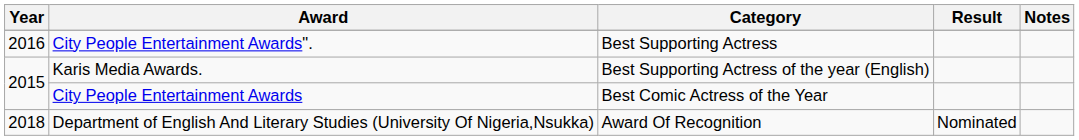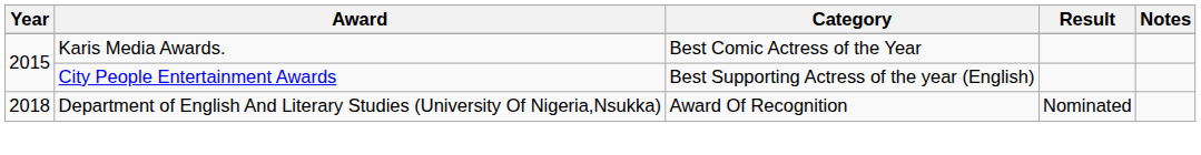- row: 2016 | City People Entertainment Awards". | Best Supporting Actress
Karis Media Awards. | Category: Best Supporting Actress of the year (English) -> Best Comic Actress of the Year
City People Entertainment Awards | Category: Best Comic Actress of the Year -> Best Supporting Actress of the year (English)
